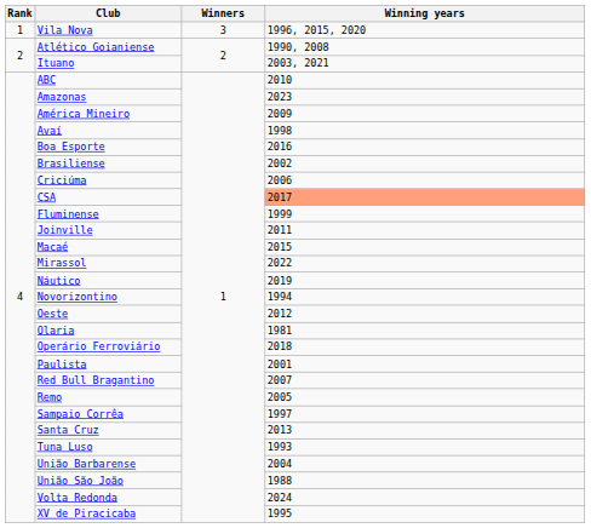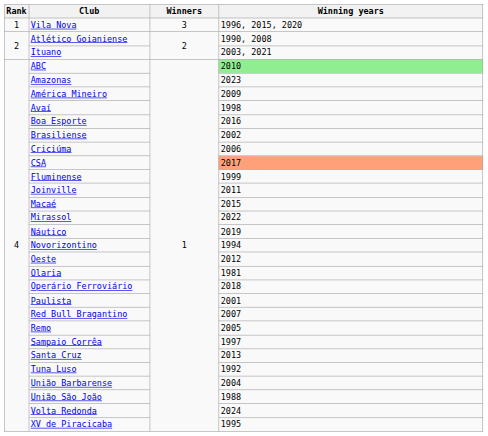ABC | Winning years: no background -> lightgreen background
Tuna Luso | Winning years: 1993 -> 1992
